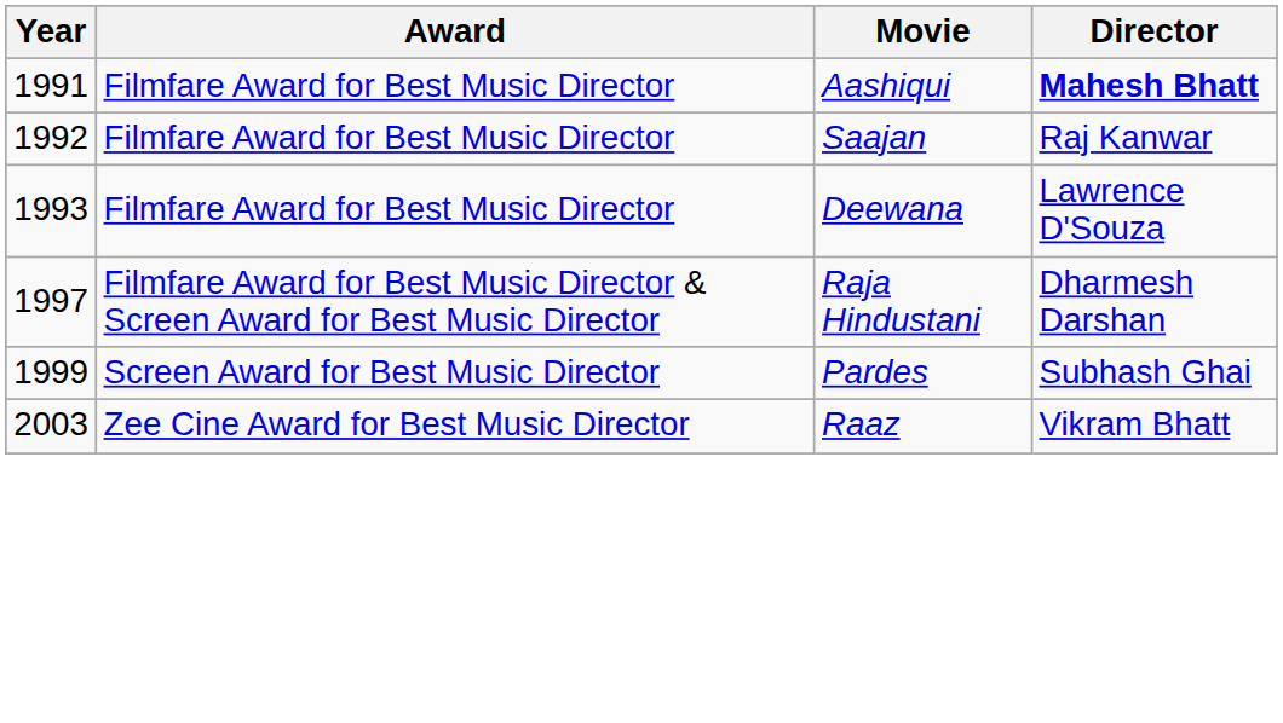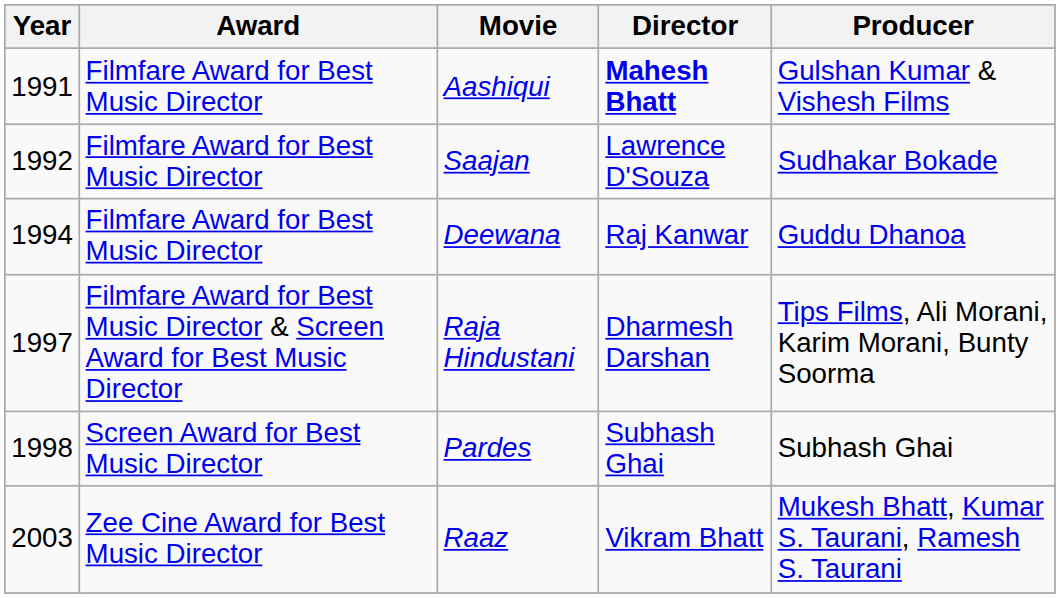+ column: Producer | Gulshan Kumar & Vishesh Films | Sudhakar Bokade | Guddu Dhanoa | Tips Films, Ali Morani, Karim Morani, Bunty Soorma | Subhash Ghai | Mukesh Bhatt, Kumar S. Taurani, Ramesh S. Taurani
Saajan | Director: Raj Kanwar -> Lawrence D'Souza
Deewana | Year: 1993 -> 1994
Deewana | Director: Lawrence D'Souza -> Raj Kanwar
Pardes | Year: 1999 -> 1998
